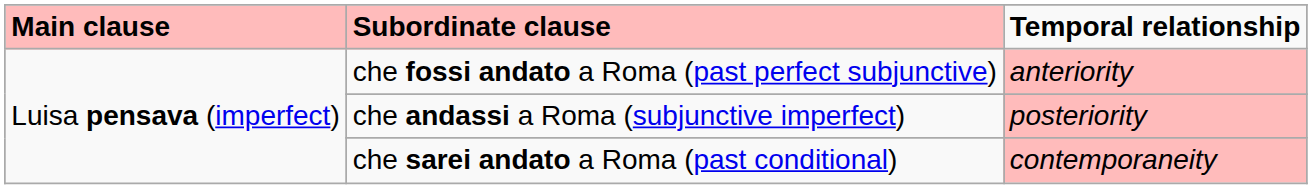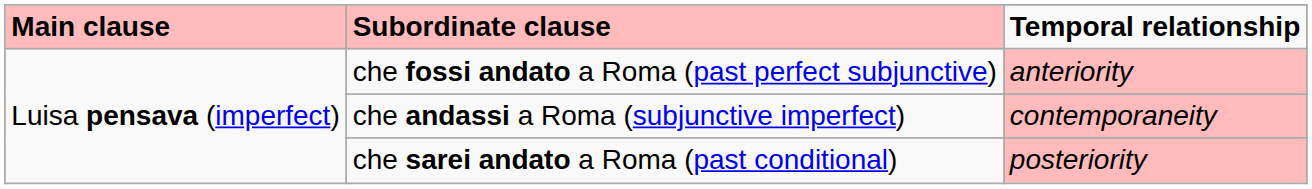che andassi a Roma (subjunctive imperfect) | Temporal relationship: posteriority -> contemporaneity
che sarei andato a Roma (past conditional) | Temporal relationship: contemporaneity -> posteriority
